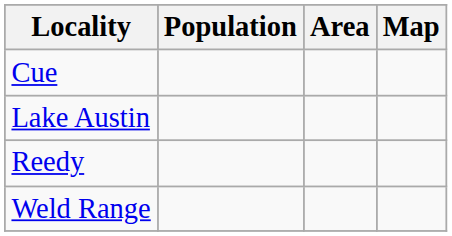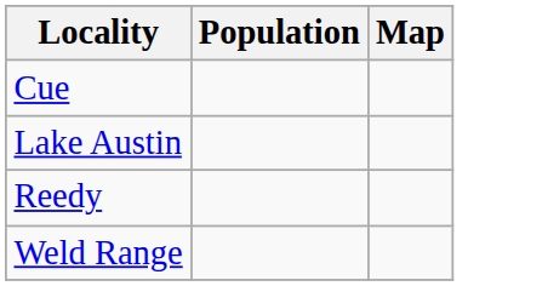- column: Area
